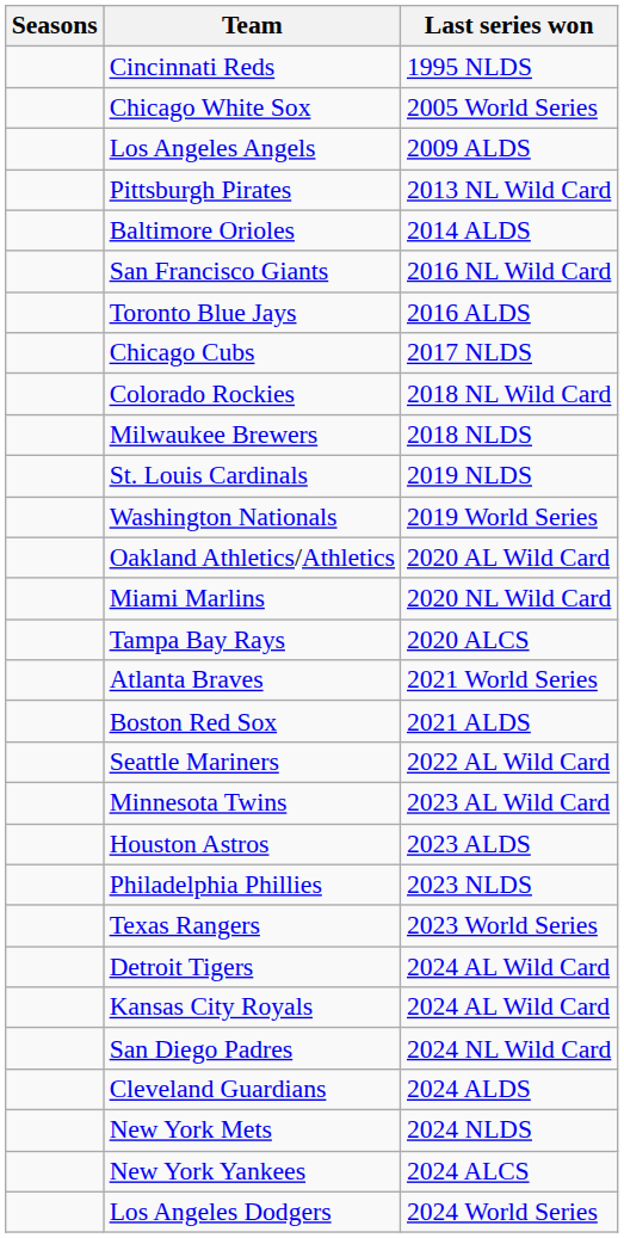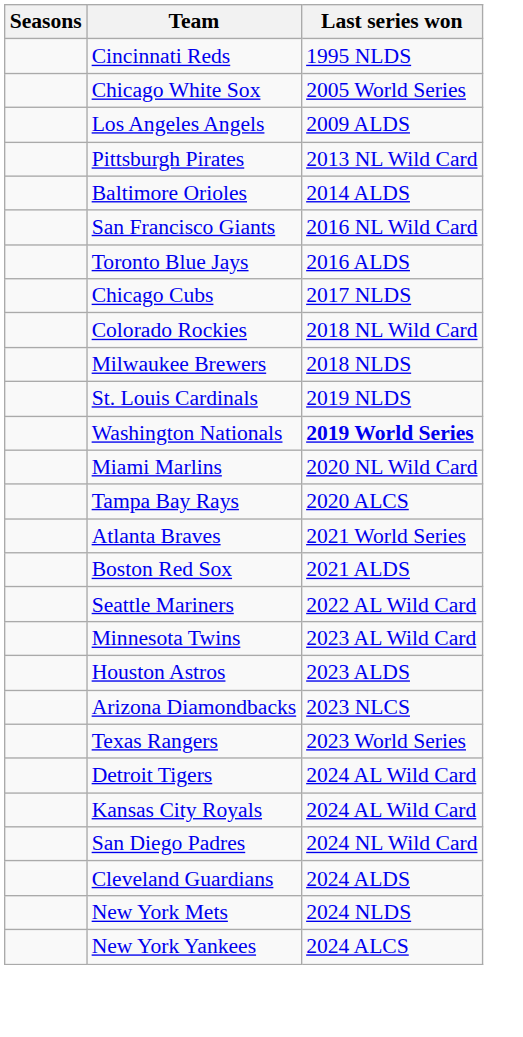Washington Nationals | Last series won: normal -> bold
- row: Oakland Athletics/Athletics | 2020 AL Wild Card
- row: Philadelphia Phillies | 2023 NLDS
+ row: Arizona Diamondbacks | 2023 NLCS
- row: Los Angeles Dodgers | 2024 World Series
